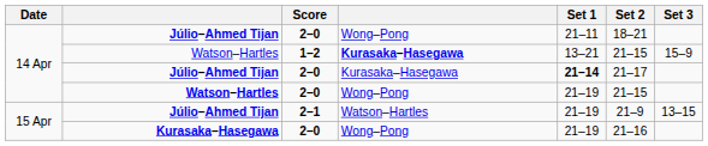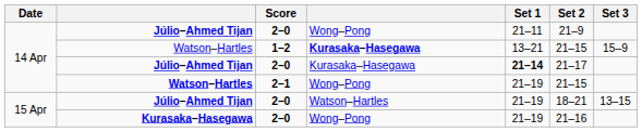Júlio–Ahmed Tijan / Wong–Pong | Set 2: 18–21 -> 21–9
Watson–Hartles / Wong–Pong | Score: 2–0 -> 2–1
Júlio–Ahmed Tijan / Watson–Hartles | Score: 2–1 -> 2–0
Júlio–Ahmed Tijan / Watson–Hartles | Set 2: 21–9 -> 18–21
